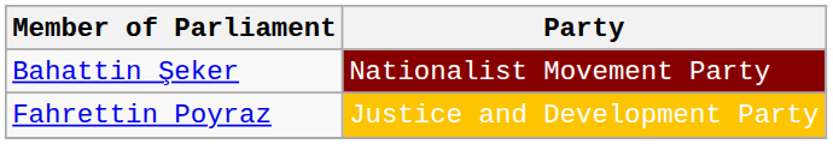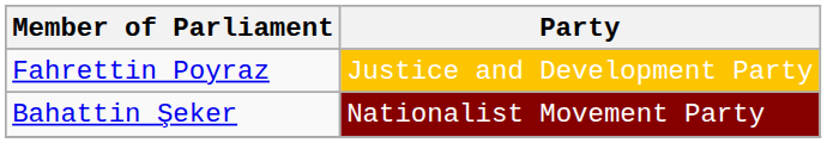rows swapped: Fahrettin Poyraz <-> Bahattin Şeker
